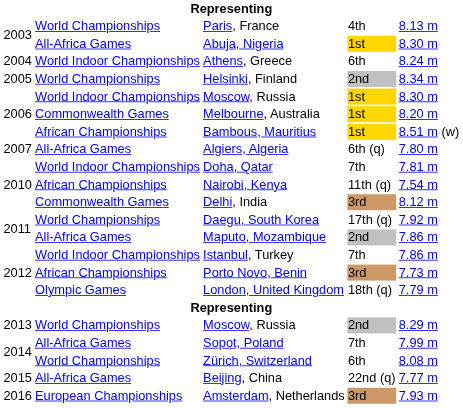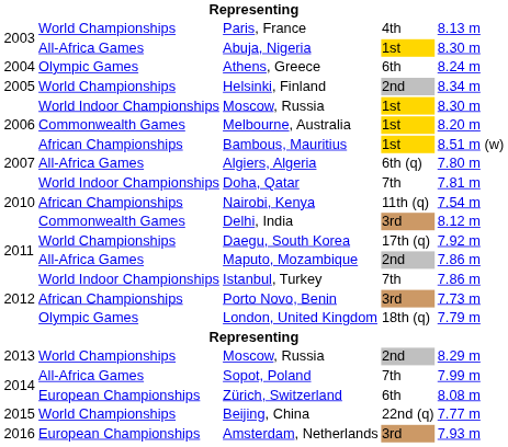Athens, Greece | column 2: World Indoor Championships -> Olympic Games
Zürich, Switzerland | column 2: World Championships -> European Championships
Beijing, China | column 2: All-Africa Games -> World Championships
